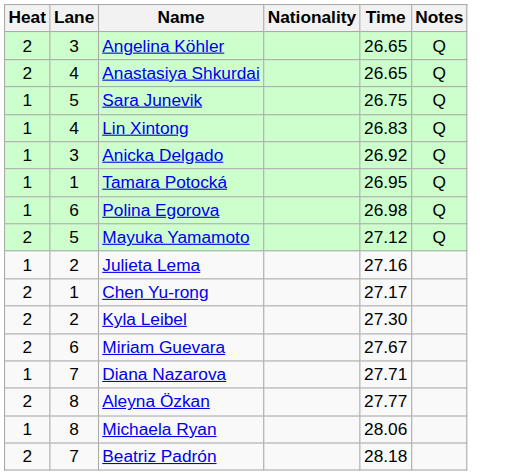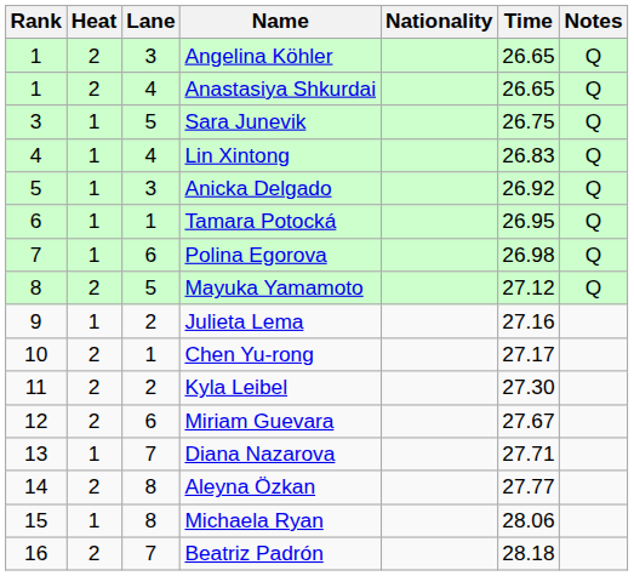+ column: Rank | 1 | 1 | 3 | 4 | 5 | 6 | 7 | 8 | 9 | 10 | 11 | 12 | 13 | 14 | 15 | 16
